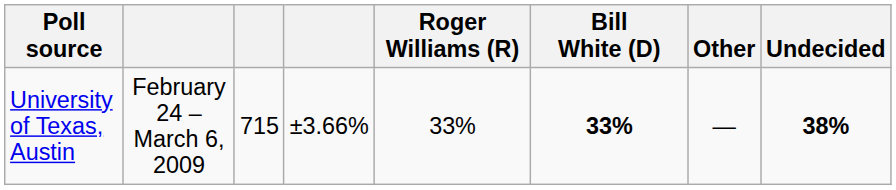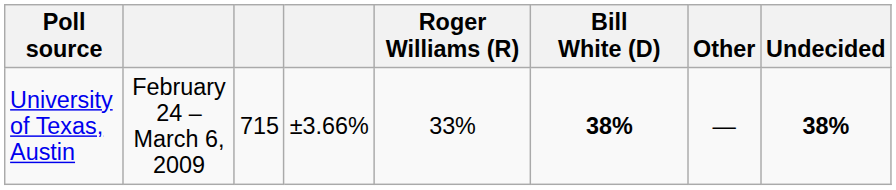University of Texas, Austin | Bill White (D): 33% -> 38%
